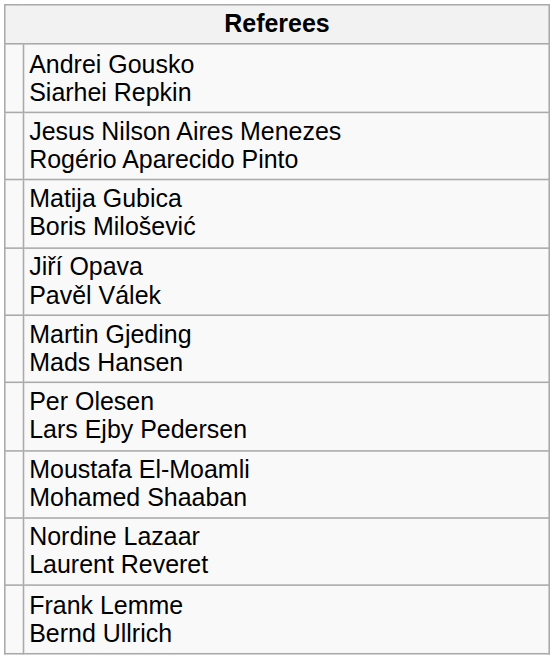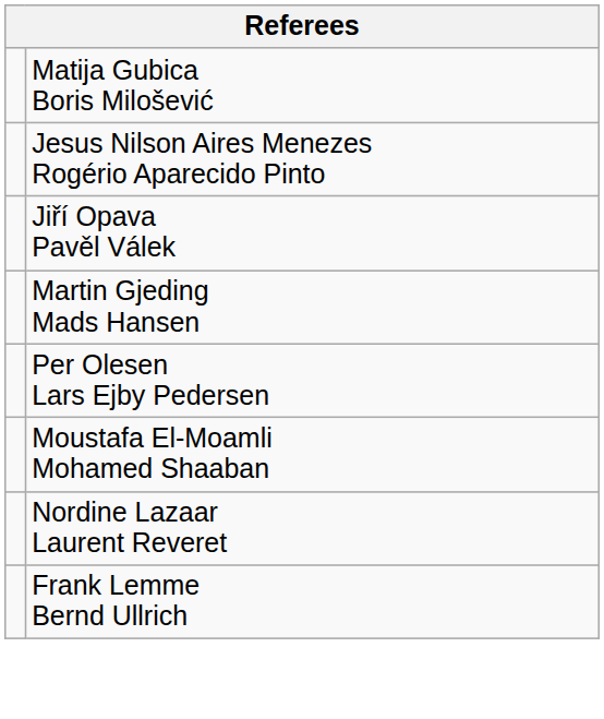- row: Andrei Gousko Siarhei Repkin
rows swapped: Jesus Nilson Aires Menezes Rogério Aparecido Pinto <-> Matija Gubica Boris Milošević
